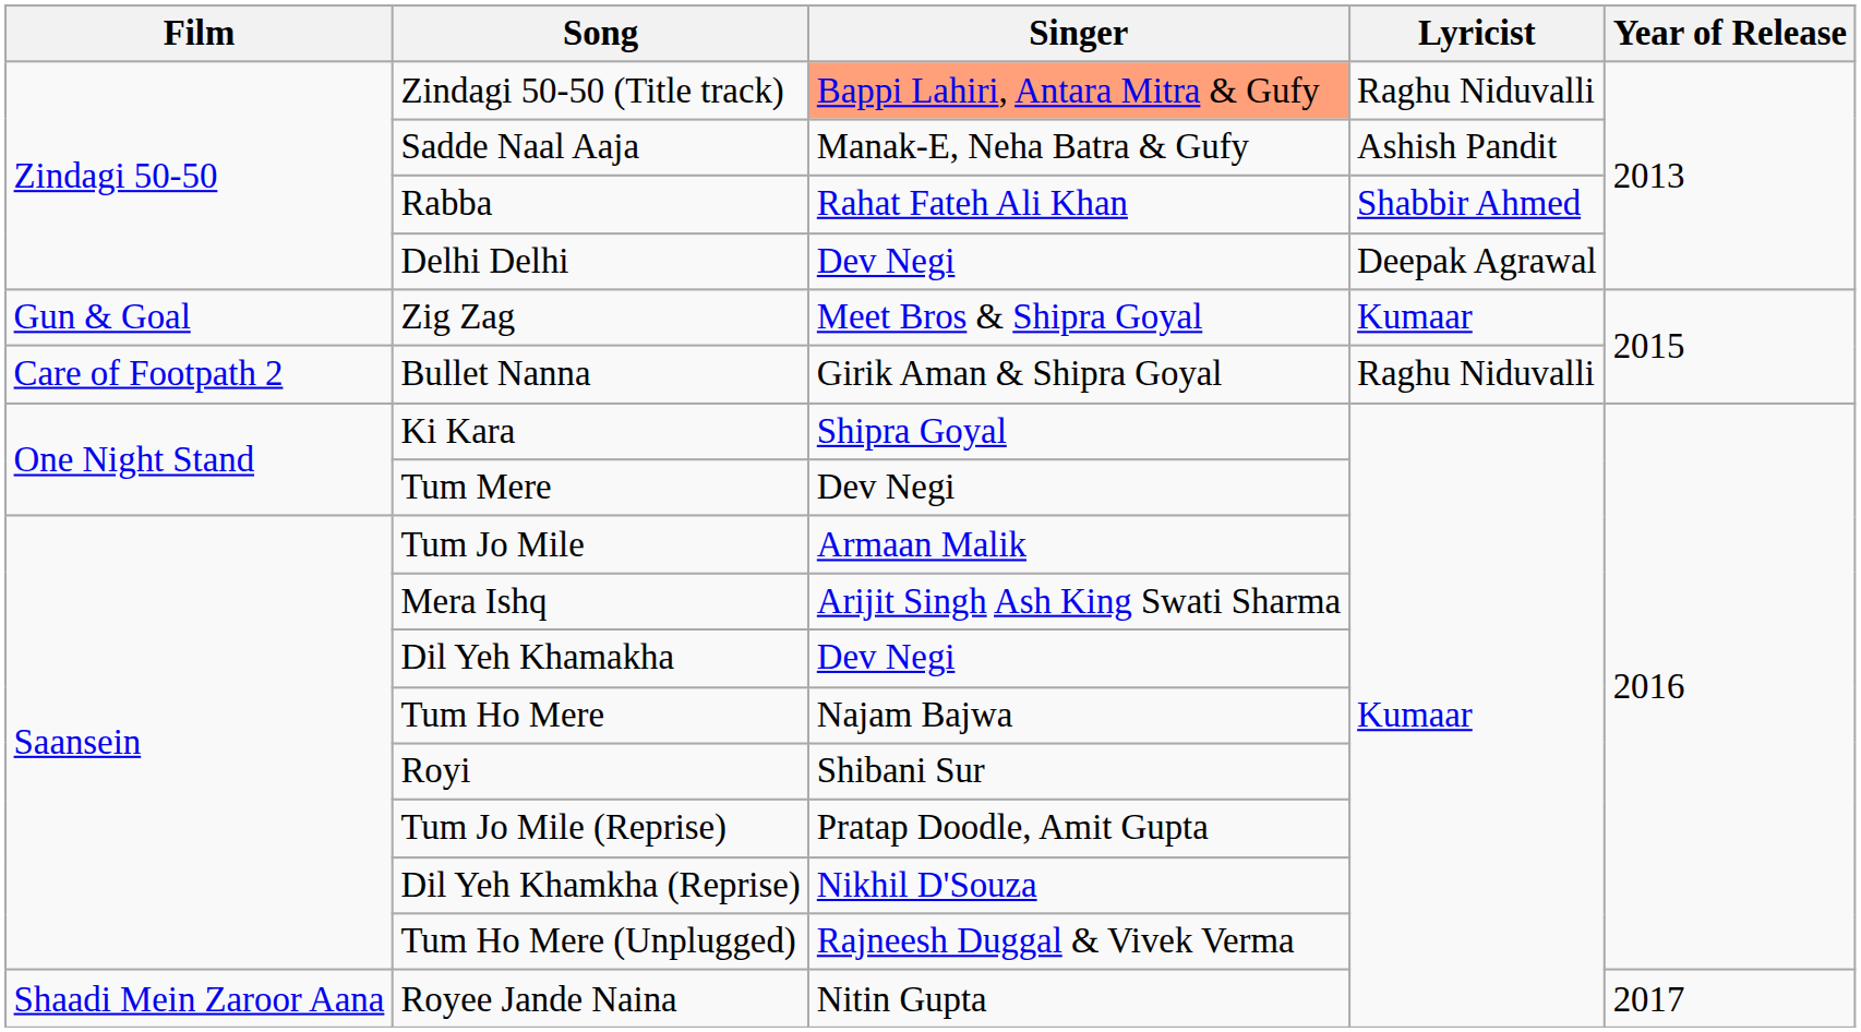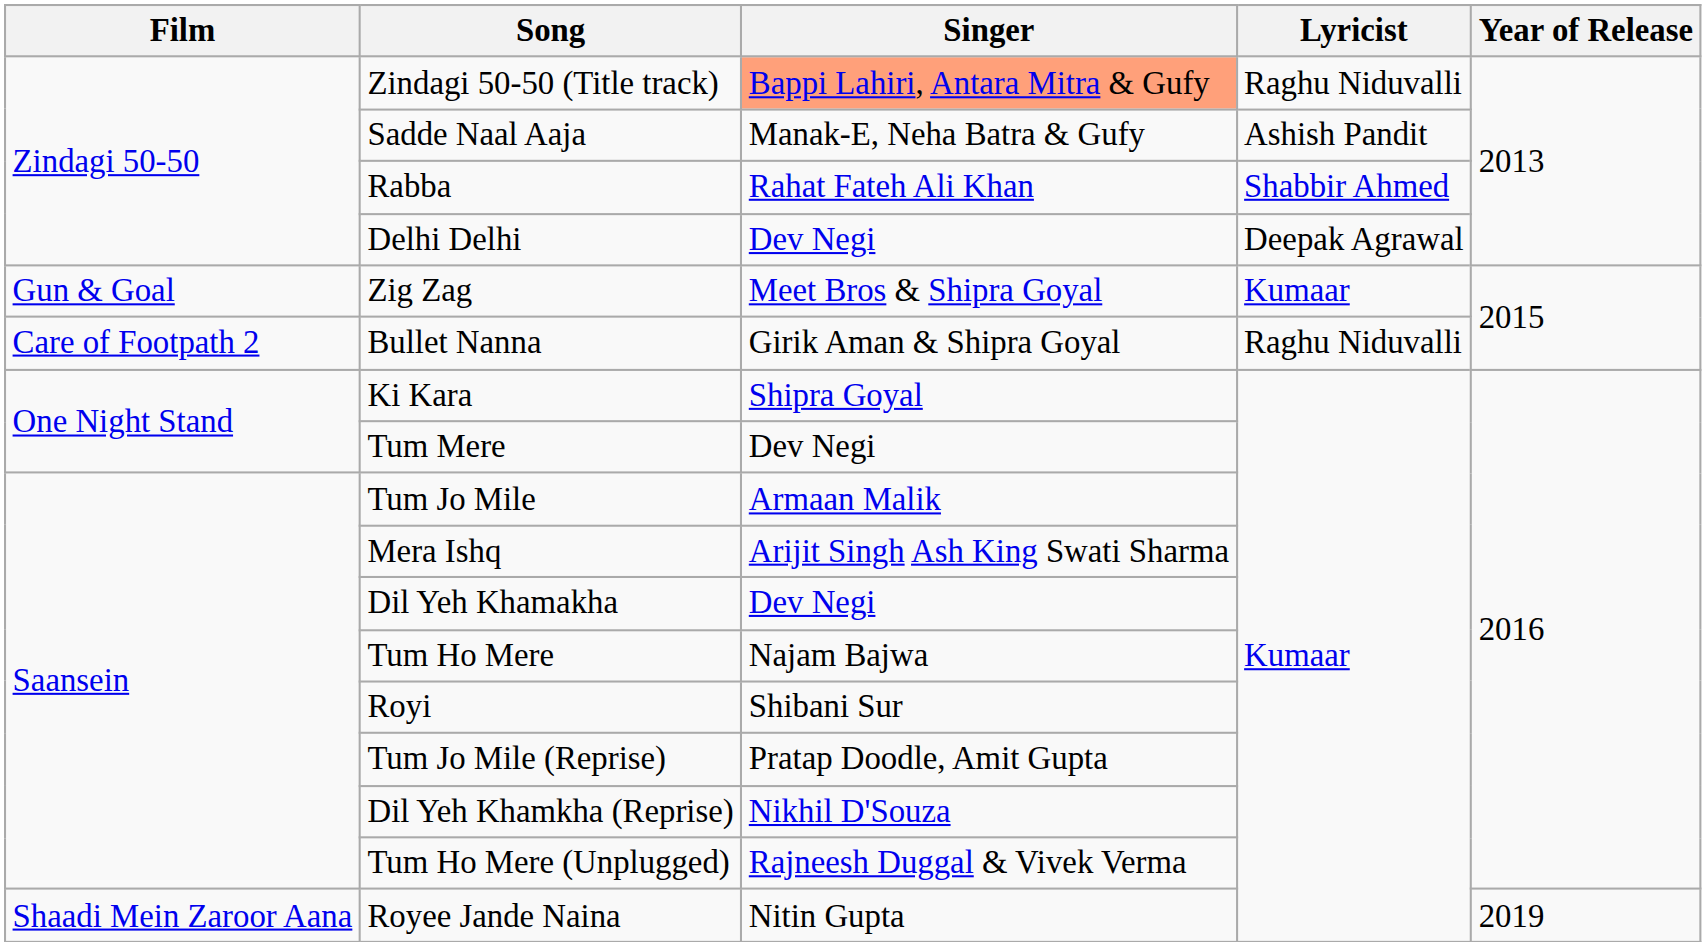Royee Jande Naina | Year of Release: 2017 -> 2019
